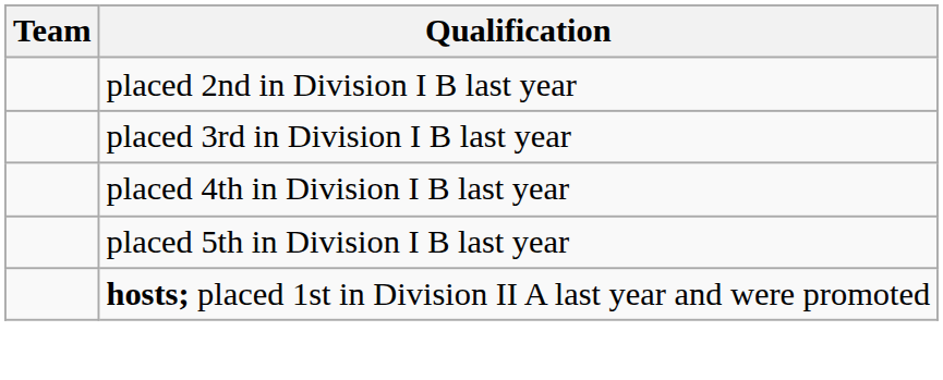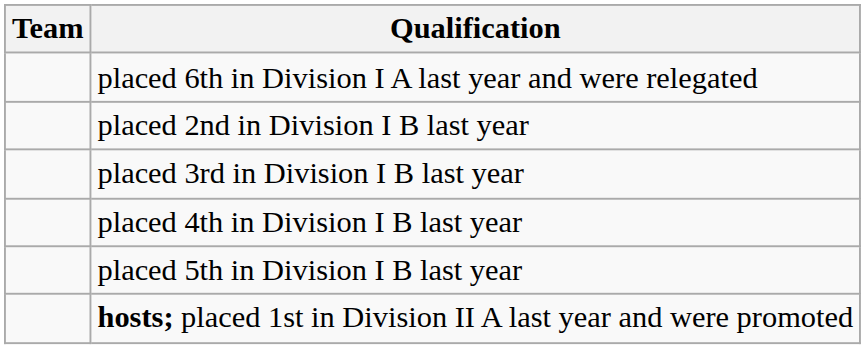+ row: placed 6th in Division I A last year and were relegated
